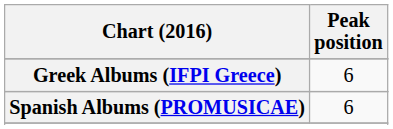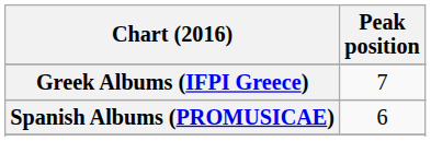Greek Albums (IFPI Greece) | Peak position: 6 -> 7
